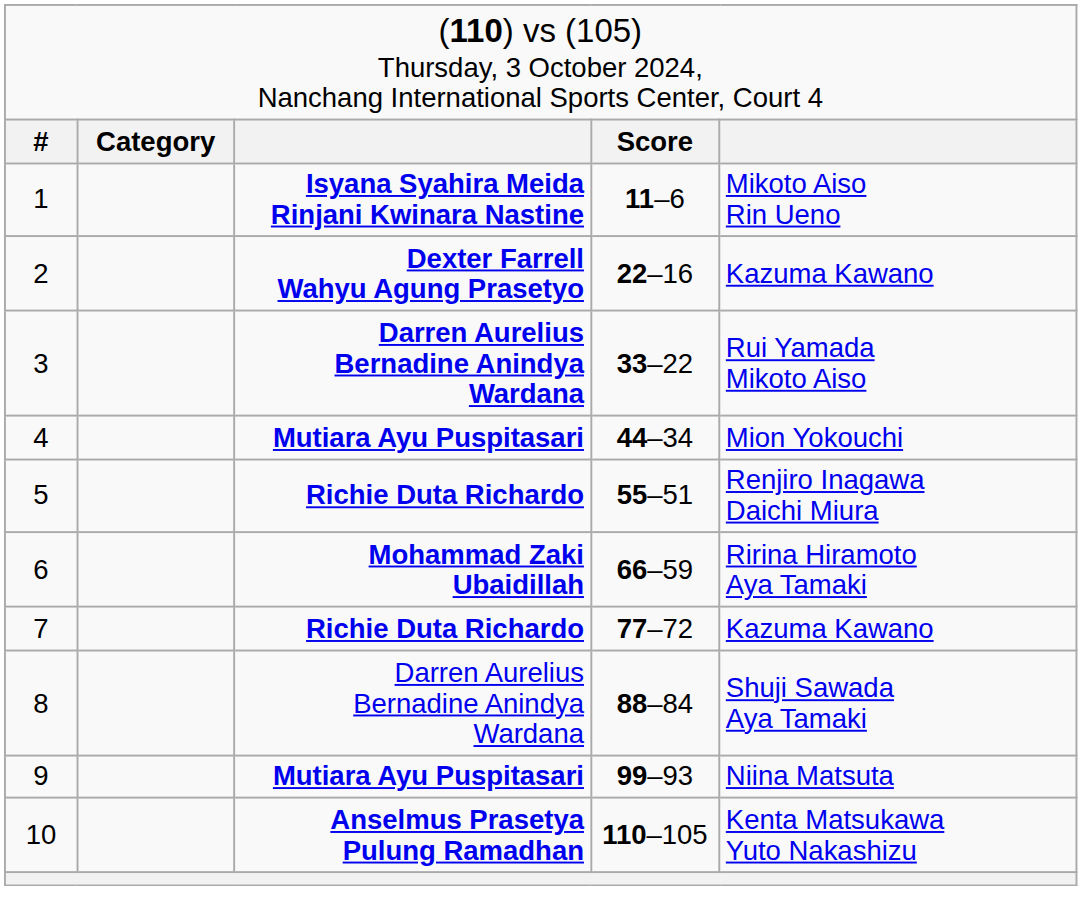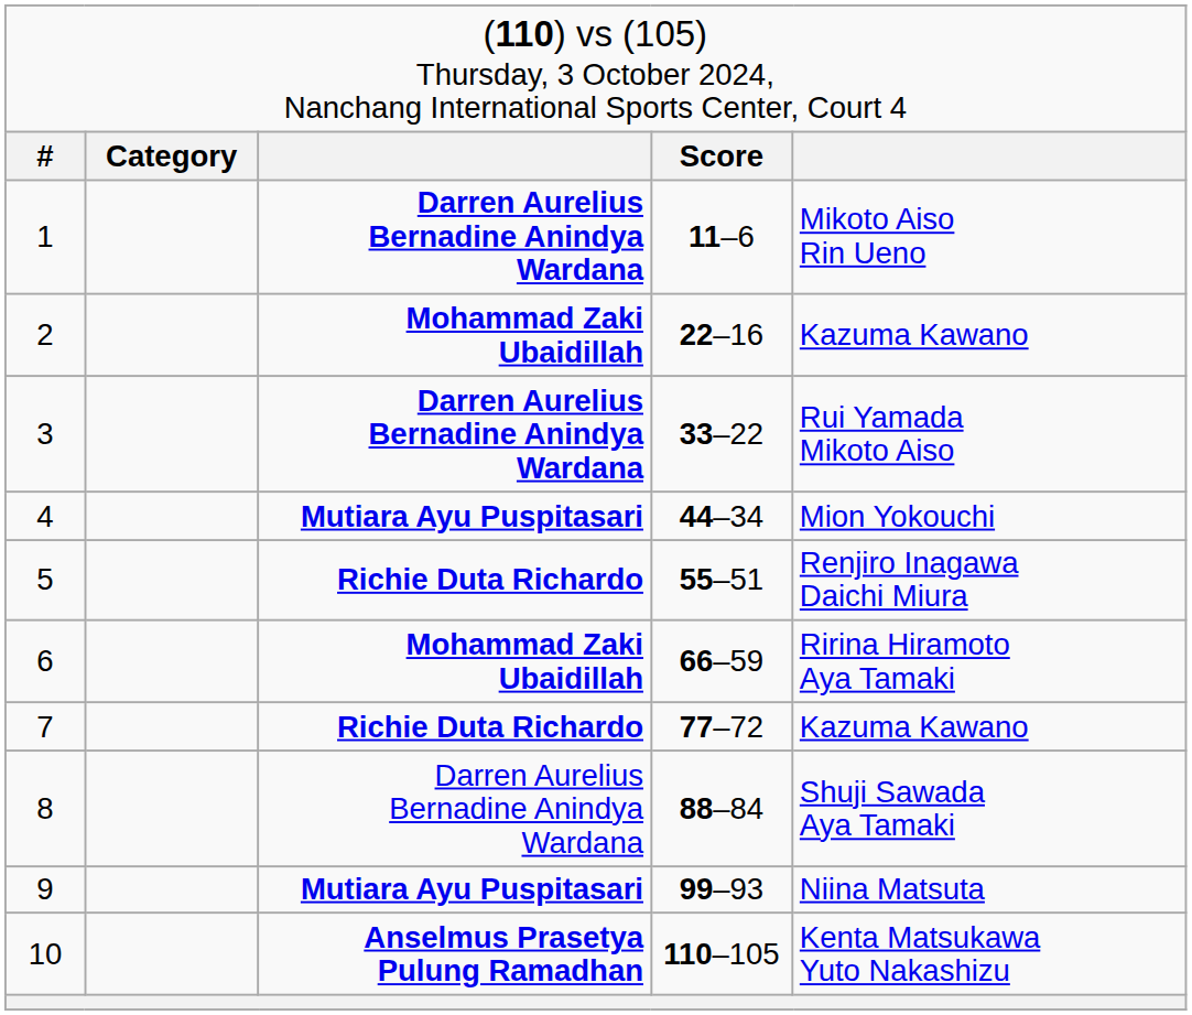1 | column 3: Isyana Syahira Meida Rinjani Kwinara Nastine -> Darren Aurelius Bernadine Anindya Wardana
2 | column 3: Dexter Farrell Wahyu Agung Prasetyo -> Mohammad Zaki Ubaidillah
